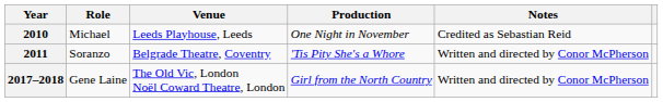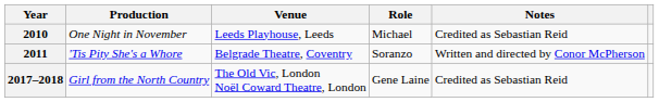columns swapped: Production <-> Role
2017–2018 | Notes: Written and directed by Conor McPherson -> Credited as Sebastian Reid
